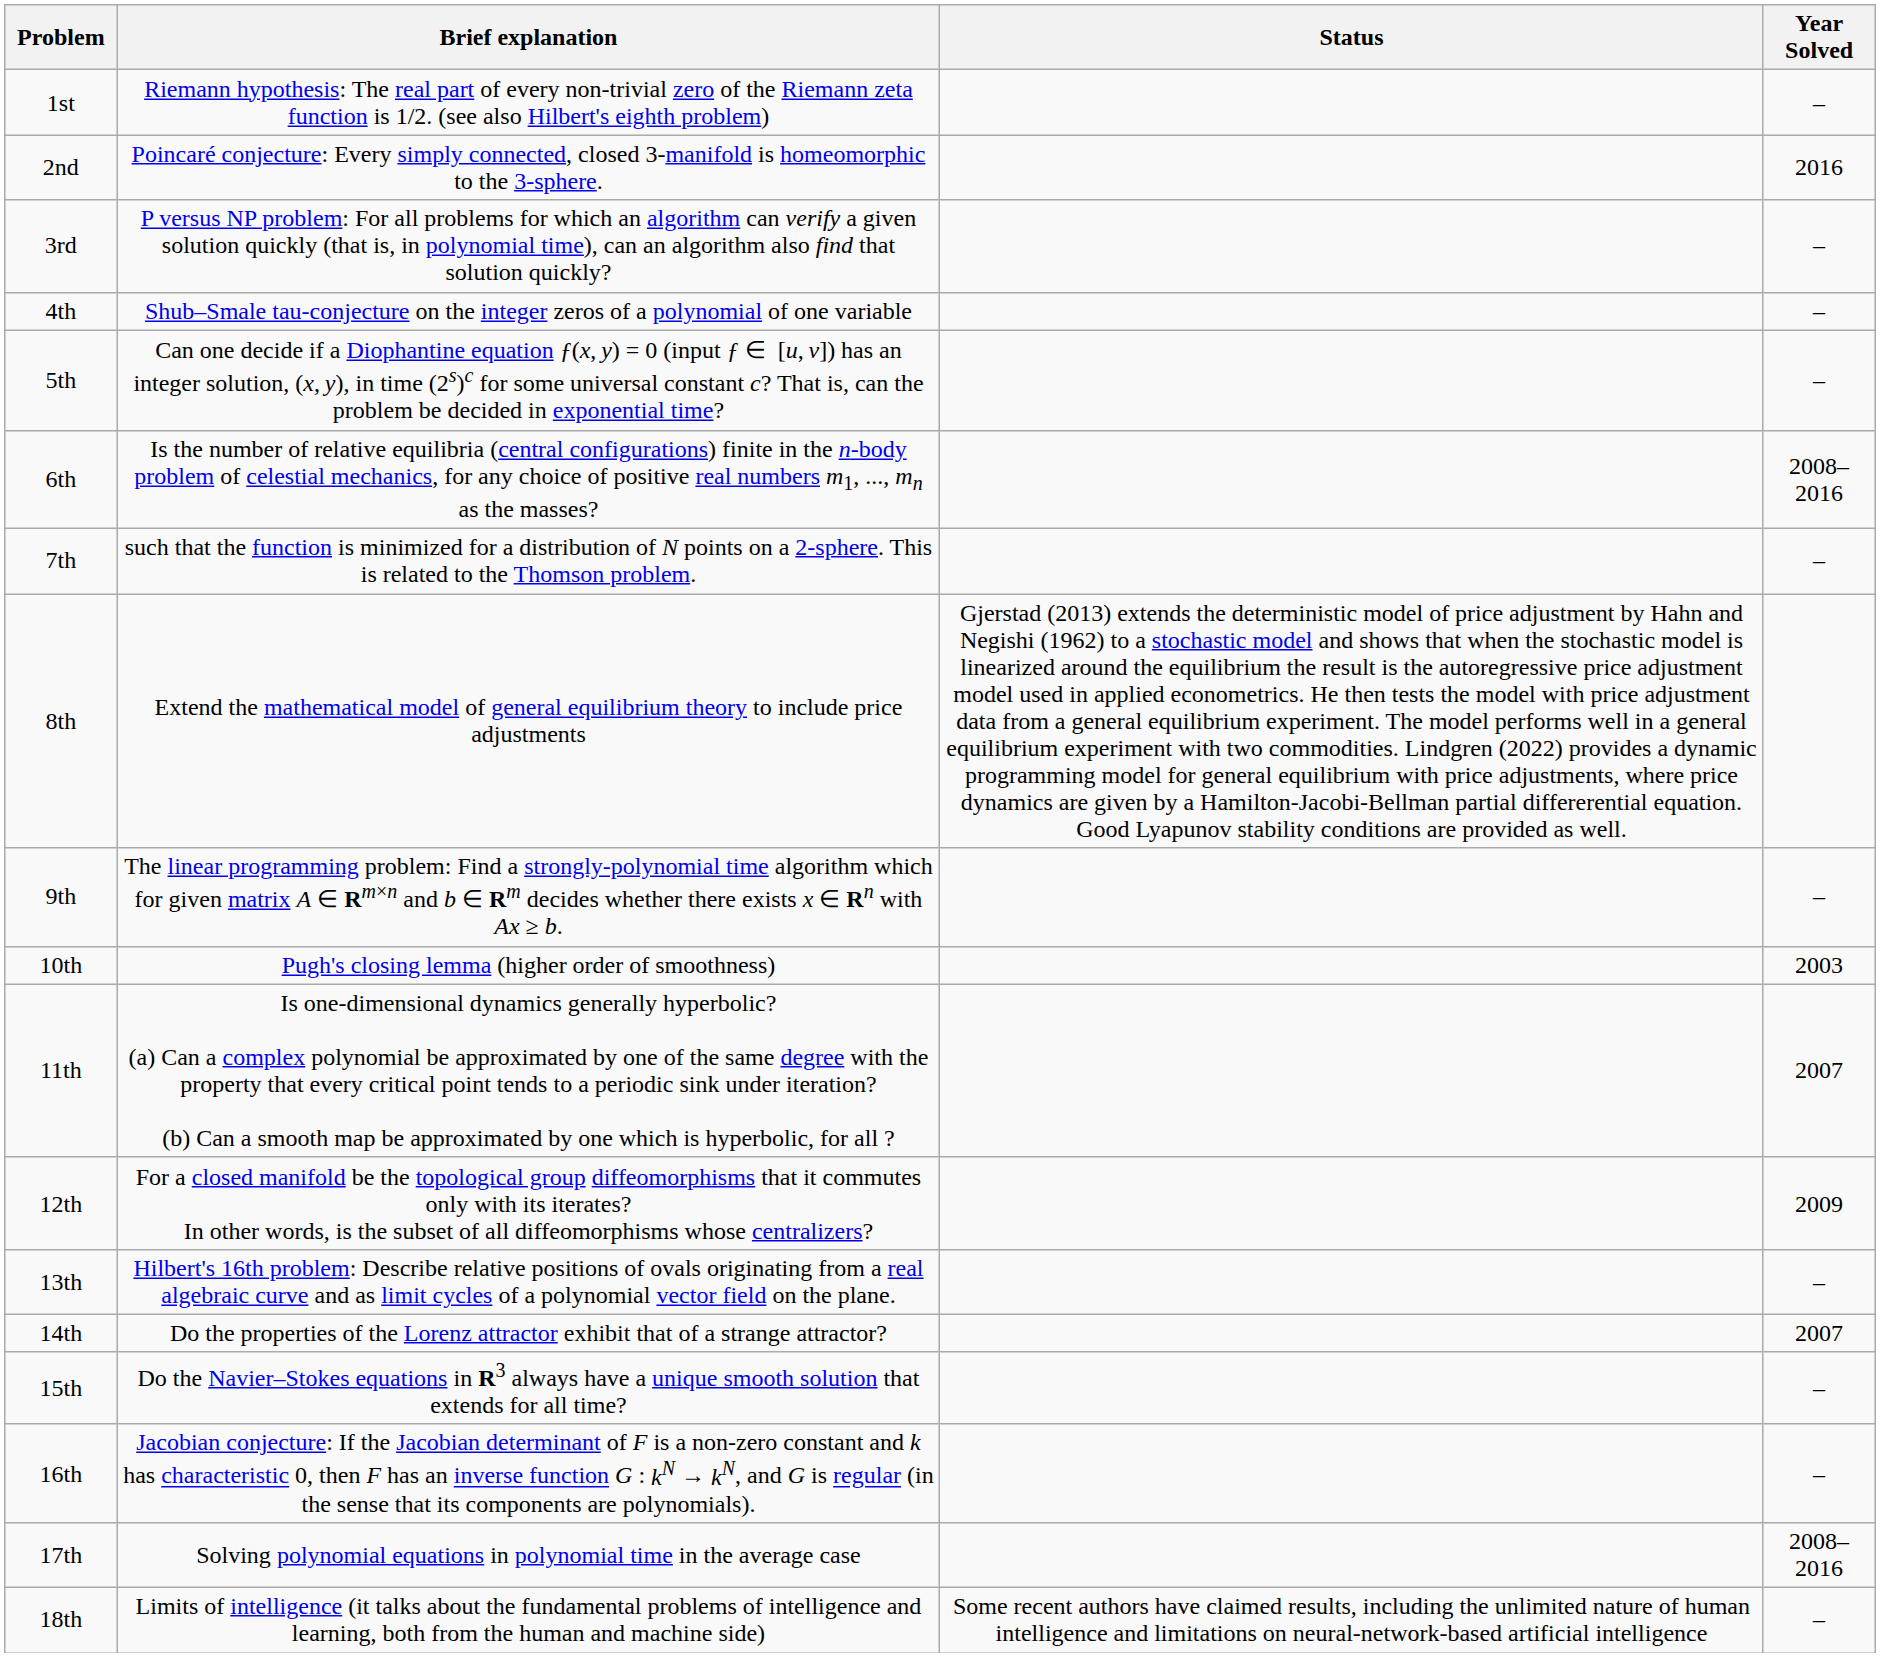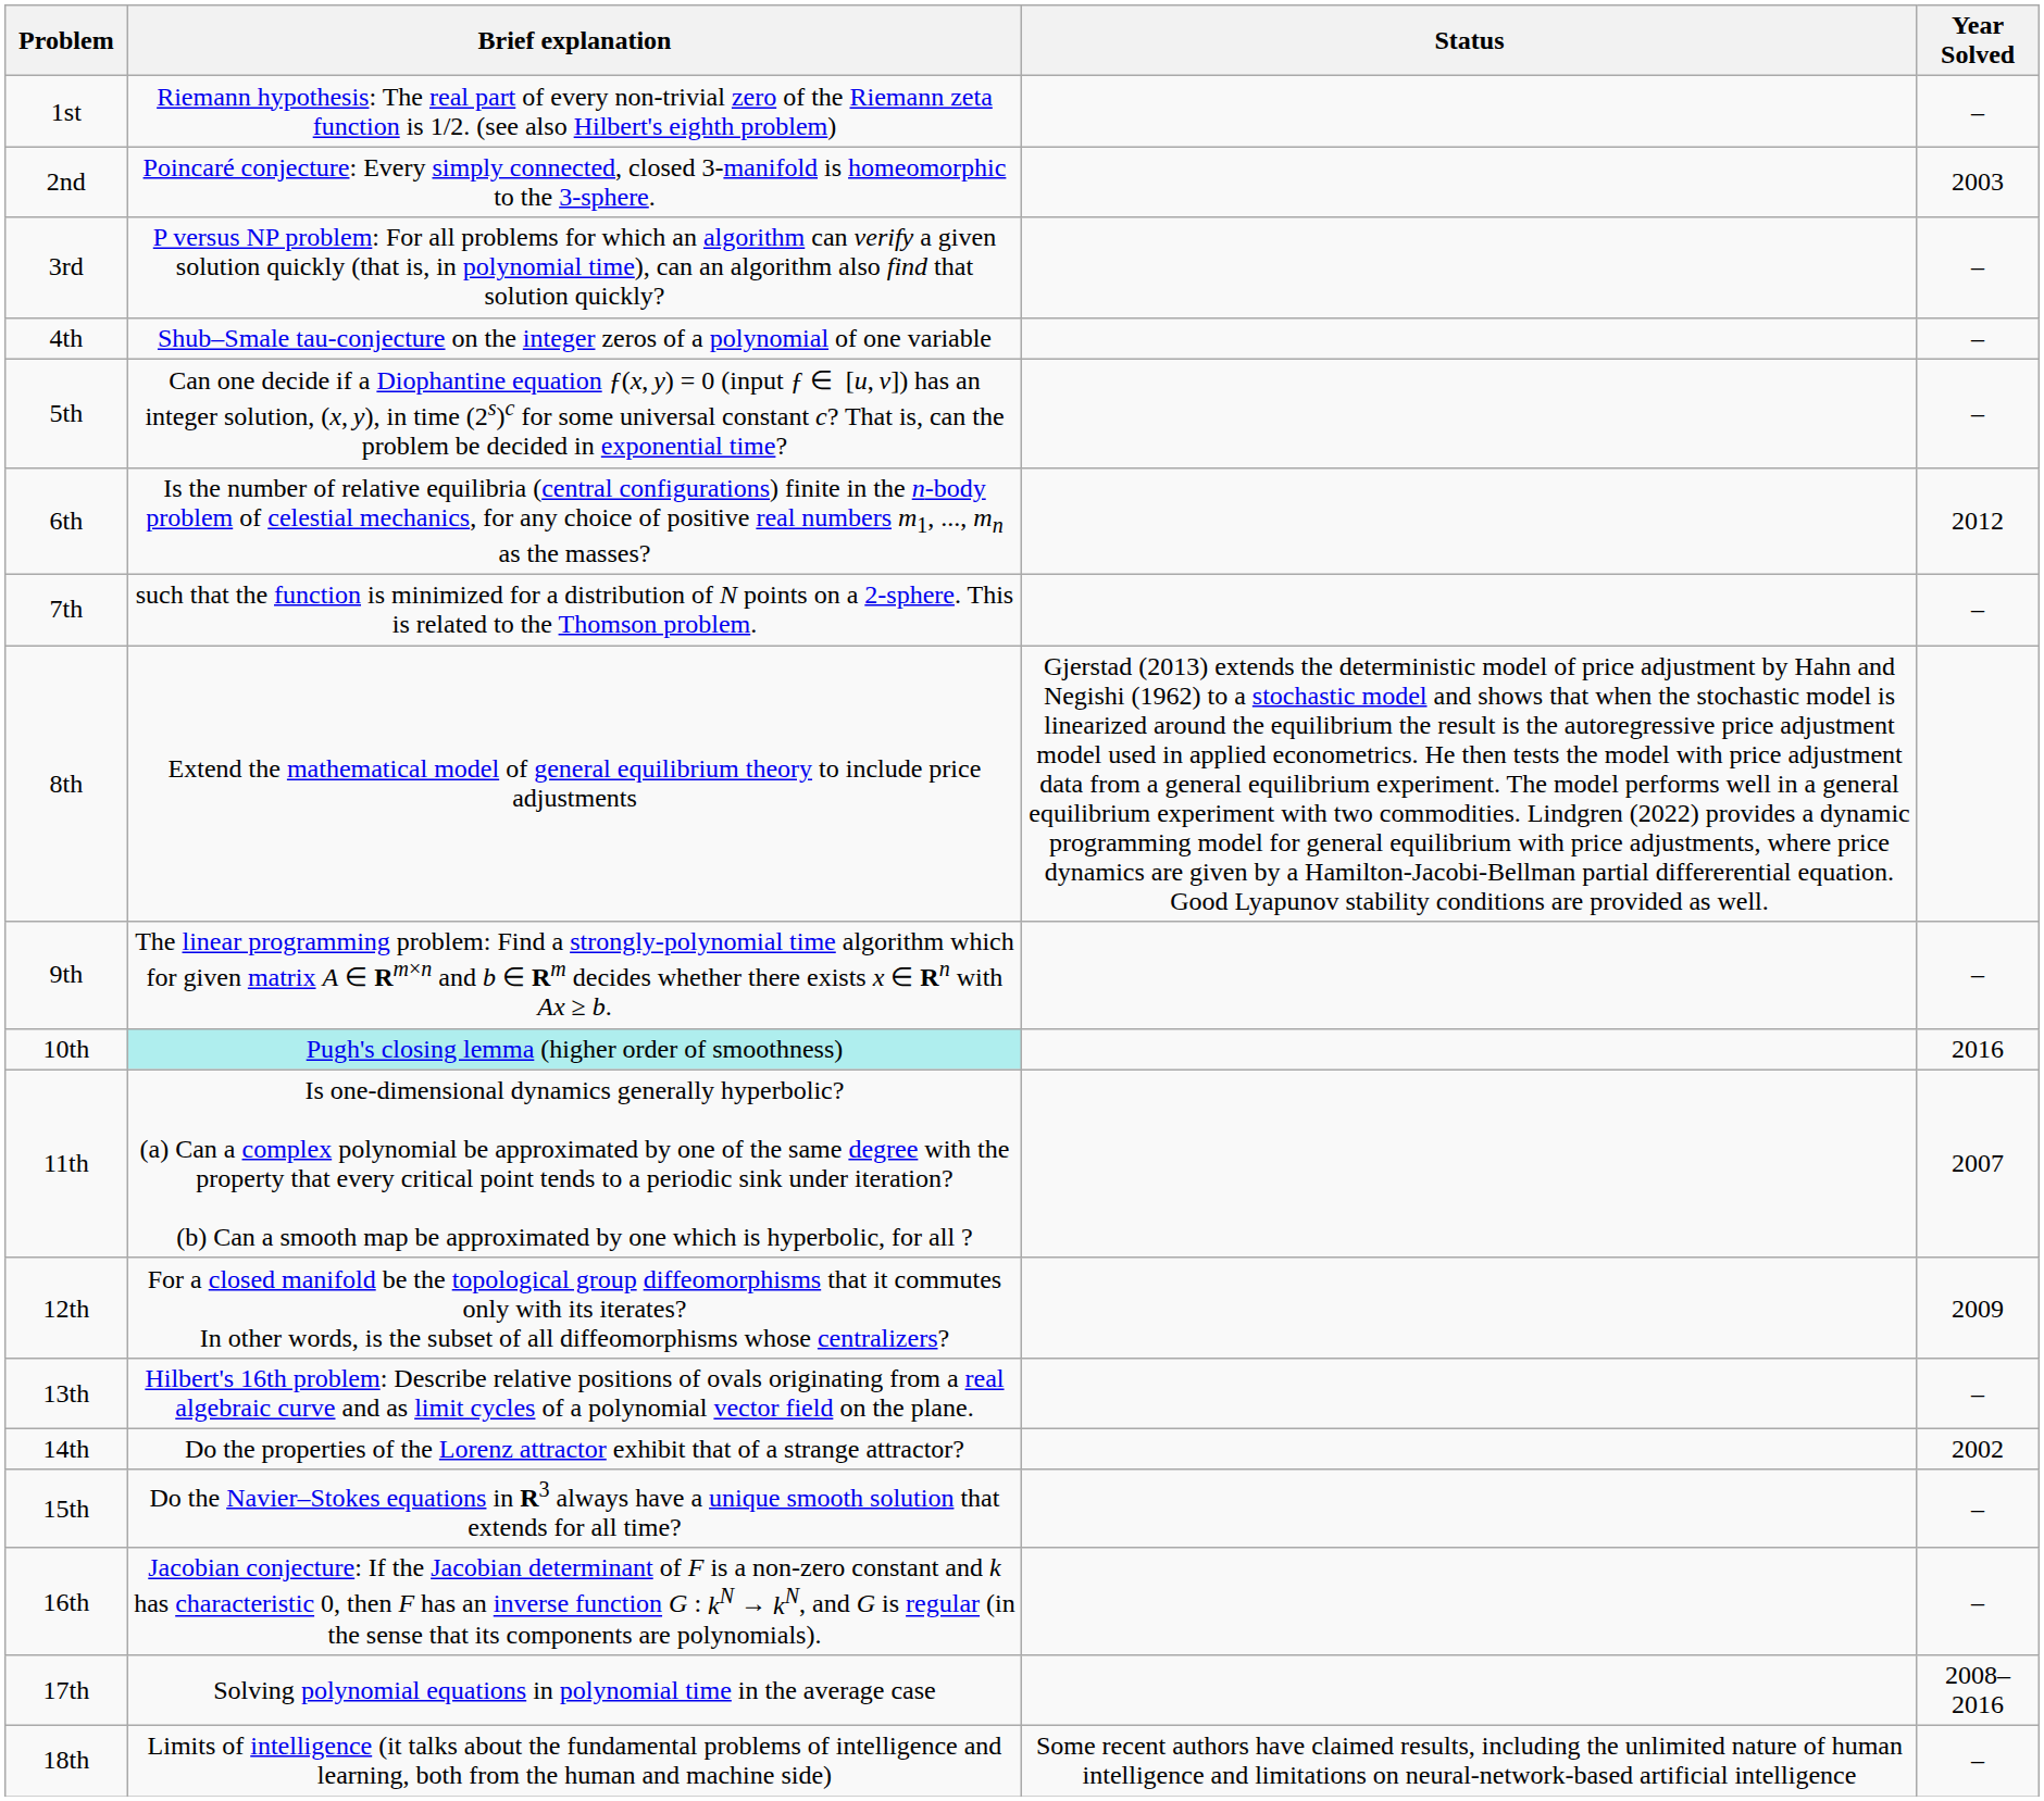2nd | Year Solved: 2016 -> 2003
6th | Year Solved: 2008–2016 -> 2012
10th | Brief explanation: no background -> paleturquoise background
10th | Year Solved: 2003 -> 2016
14th | Year Solved: 2007 -> 2002
